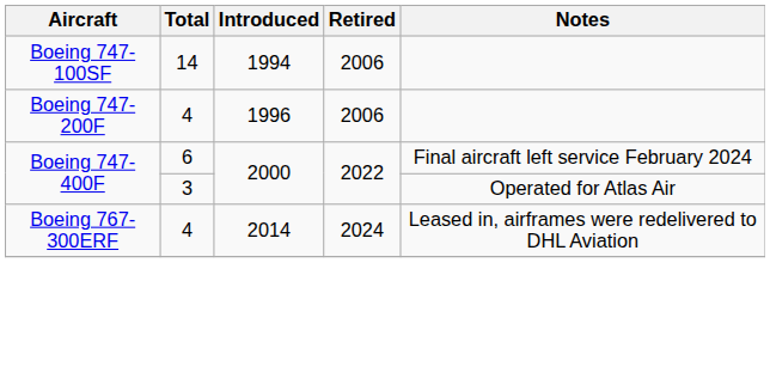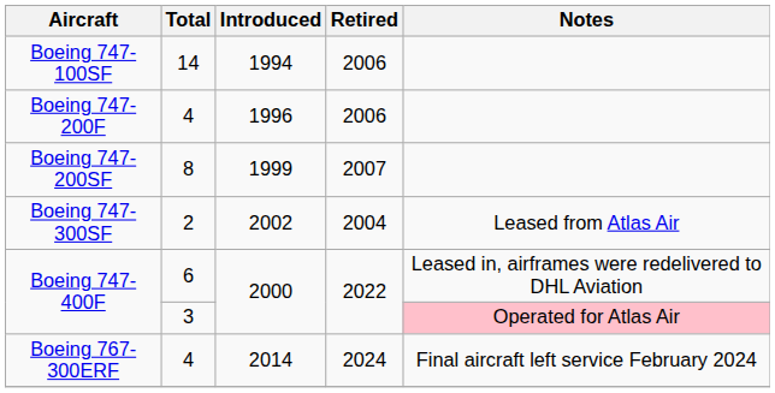+ row: Boeing 747-200SF | 8 | 1999 | 2007
+ row: Boeing 747-300SF | 2 | 2002 | 2004 | Leased from Atlas Air
Boeing 747-400F / 6 | Notes: Final aircraft left service February 2024 -> Leased in, airframes were redelivered to DHL Aviation
Boeing 747-400F / 3 | Notes: no background -> pink background
Boeing 767-300ERF | Notes: Leased in, airframes were redelivered to DHL Aviation -> Final aircraft left service February 2024
